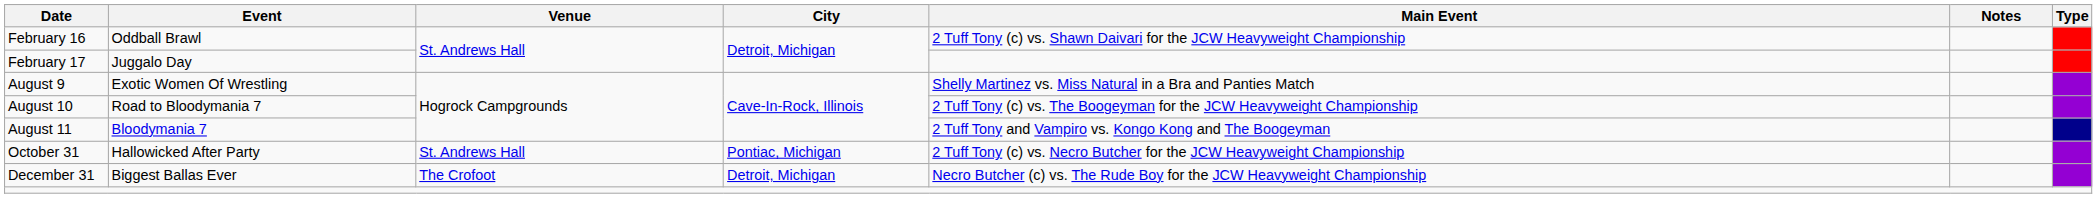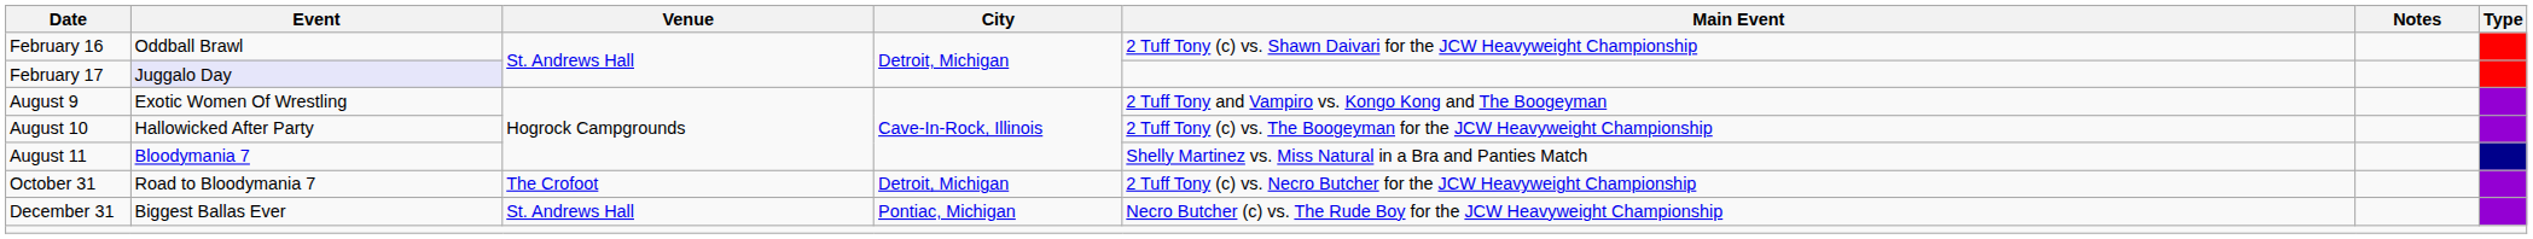February 17 | Event: no background -> lavender background
August 9 | Main Event: Shelly Martinez vs. Miss Natural in a Bra and Panties Match -> 2 Tuff Tony and Vampiro vs. Kongo Kong and The Boogeyman
August 10 | Event: Road to Bloodymania 7 -> Hallowicked After Party
August 11 | Main Event: 2 Tuff Tony and Vampiro vs. Kongo Kong and The Boogeyman -> Shelly Martinez vs. Miss Natural in a Bra and Panties Match
October 31 | Event: Hallowicked After Party -> Road to Bloodymania 7
October 31 | Venue: St. Andrews Hall -> The Crofoot
October 31 | City: Pontiac, Michigan -> Detroit, Michigan
December 31 | Venue: The Crofoot -> St. Andrews Hall
December 31 | City: Detroit, Michigan -> Pontiac, Michigan
